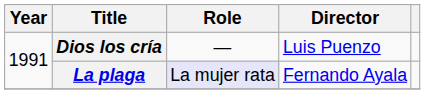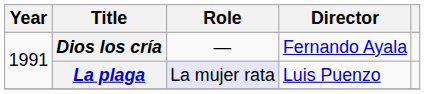Dios los cría | Director: Luis Puenzo -> Fernando Ayala
La plaga | Director: Fernando Ayala -> Luis Puenzo
